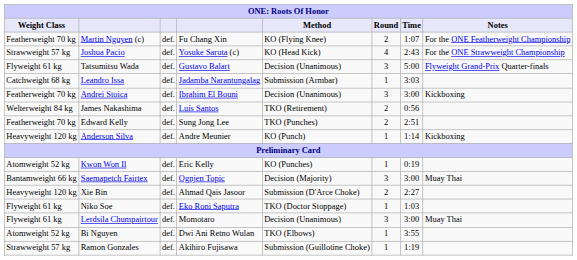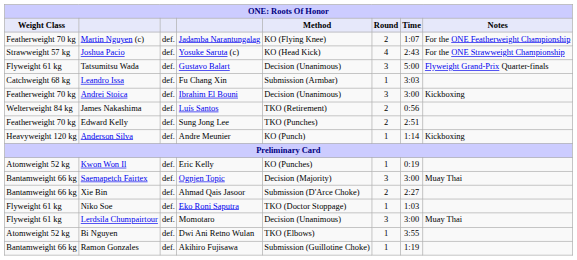Martin Nguyen (c) | column 4: Fu Chang Xin -> Jadamba Narantungalag
Leandro Issa | column 4: Jadamba Narantungalag -> Fu Chang Xin
Xie Bin | Weight Class: Heavyweight 120 kg -> Bantamweight 66 kg
Ramon Gonzales | Weight Class: Strawweight 57 kg -> Bantamweight 66 kg
